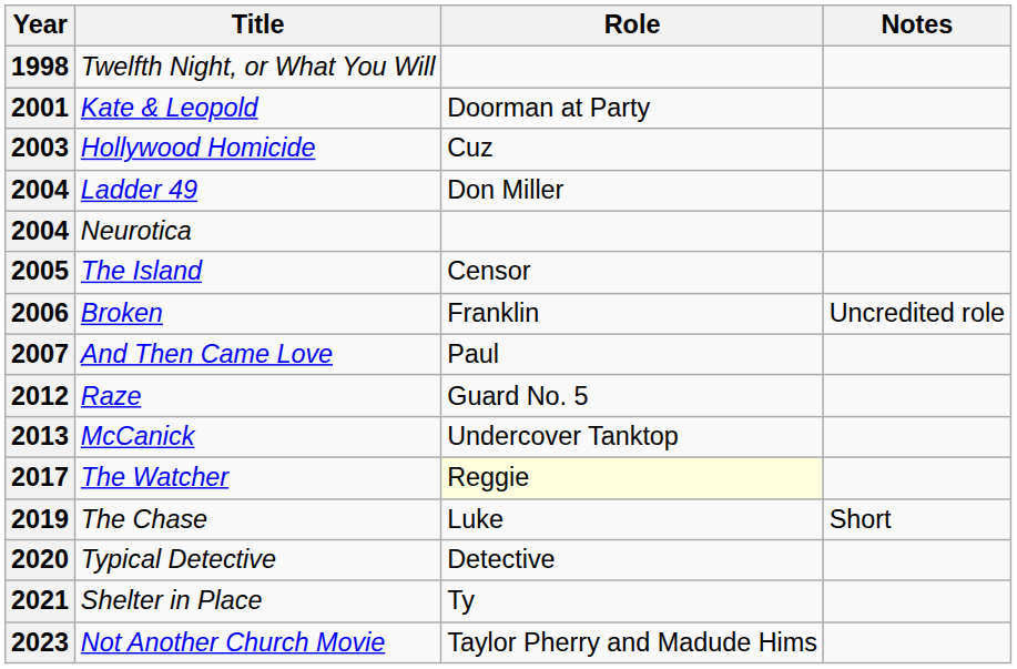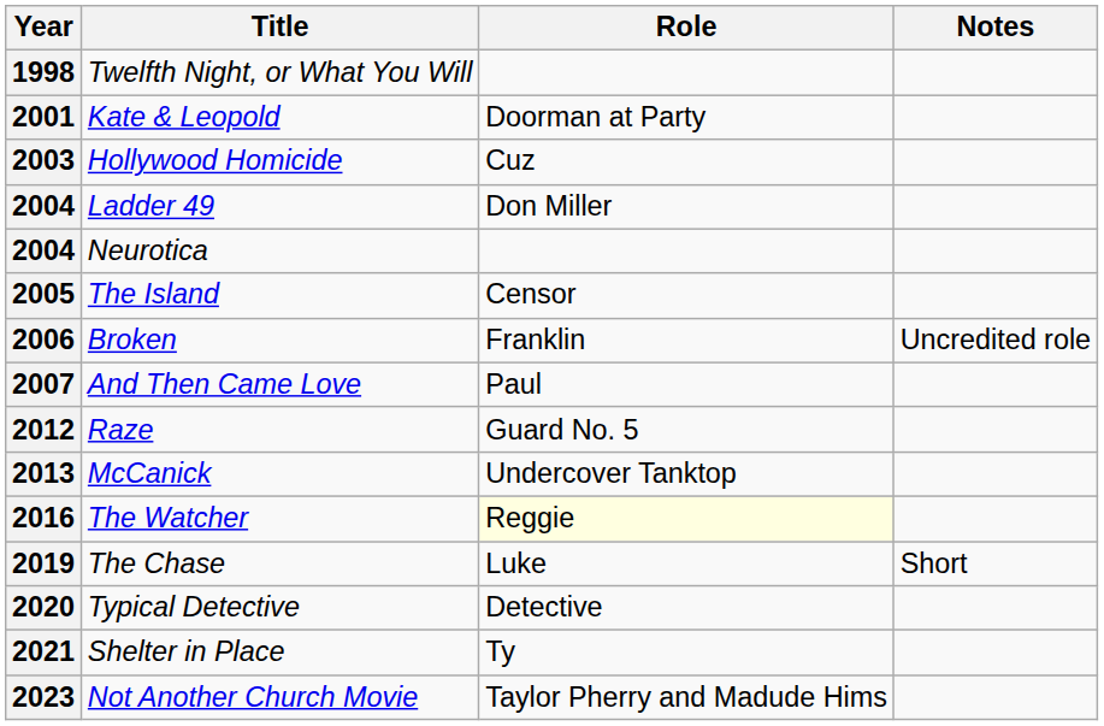The Watcher | Year: 2017 -> 2016
